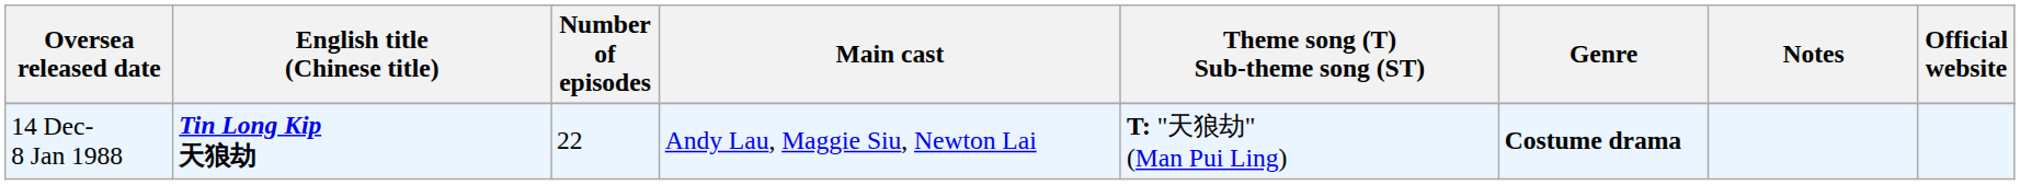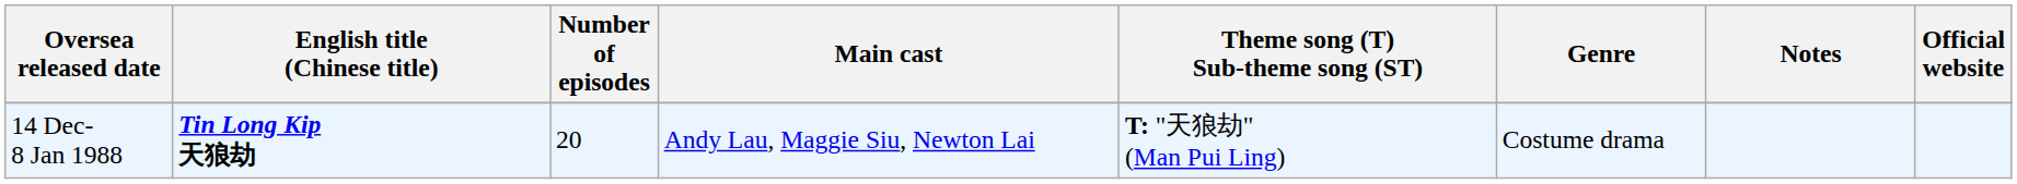14 Dec- 8 Jan 1988 | Number of episodes: 22 -> 20
14 Dec- 8 Jan 1988 | Genre: bold -> normal
